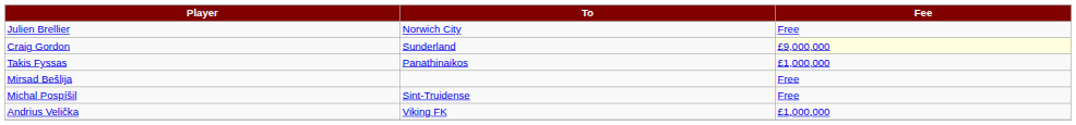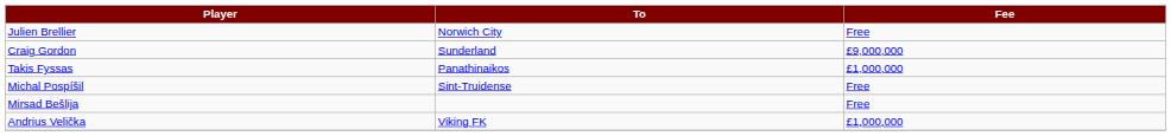Craig Gordon | Fee: lightyellow background -> no background
rows swapped: Mirsad Bešlija <-> Michal Pospíšil
